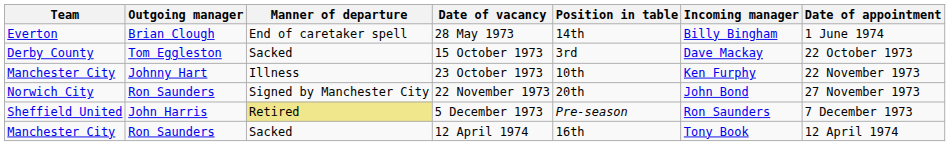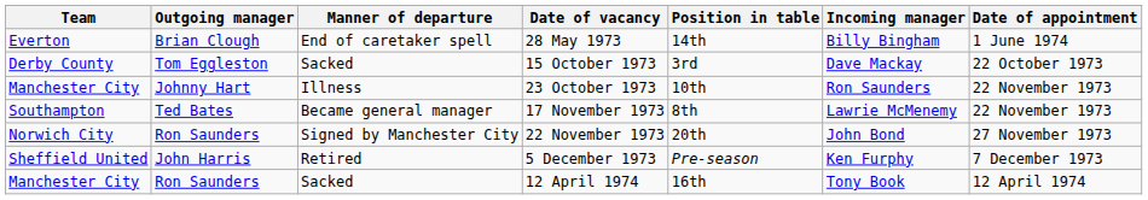23 October 1973 | Incoming manager: Ken Furphy -> Ron Saunders
+ row: Southampton | Ted Bates | Became general manager | 17 November 1973 | 8th | Lawrie McMenemy | 22 November 1973
5 December 1973 | Manner of departure: khaki background -> no background
5 December 1973 | Incoming manager: Ron Saunders -> Ken Furphy
